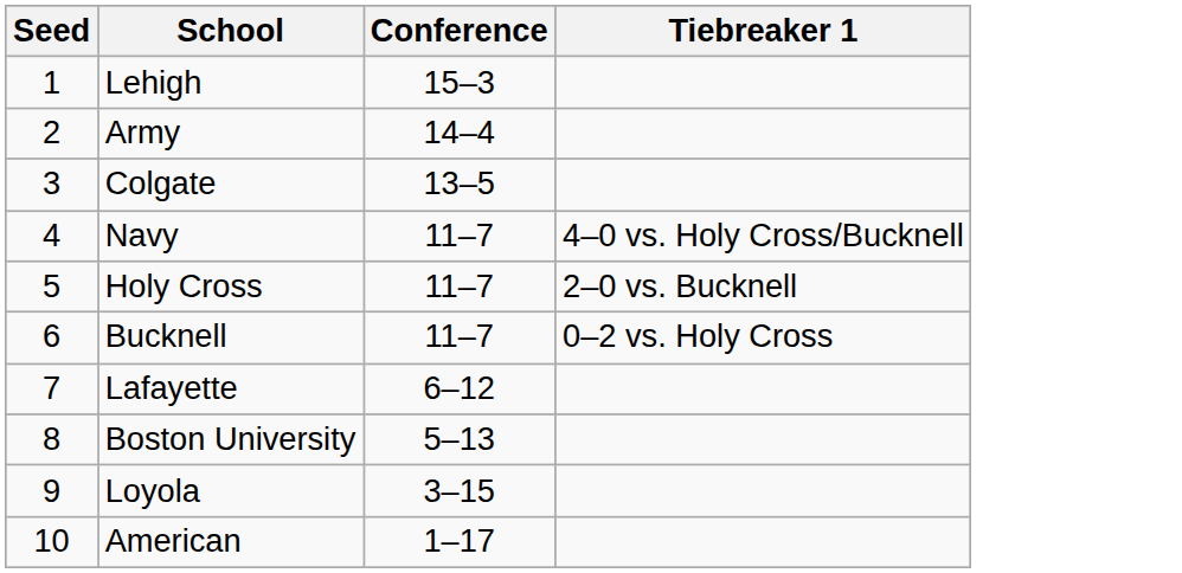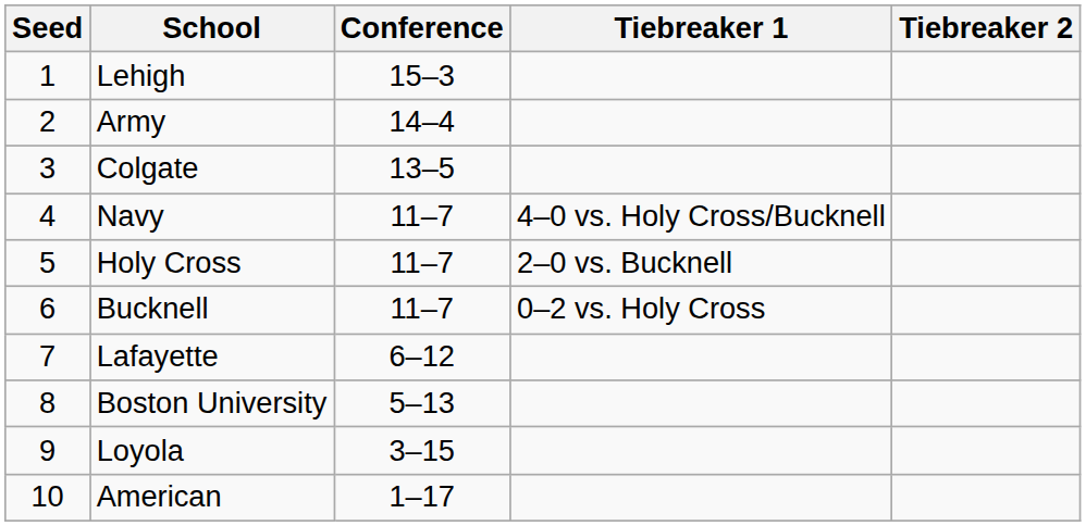+ column: Tiebreaker 2
